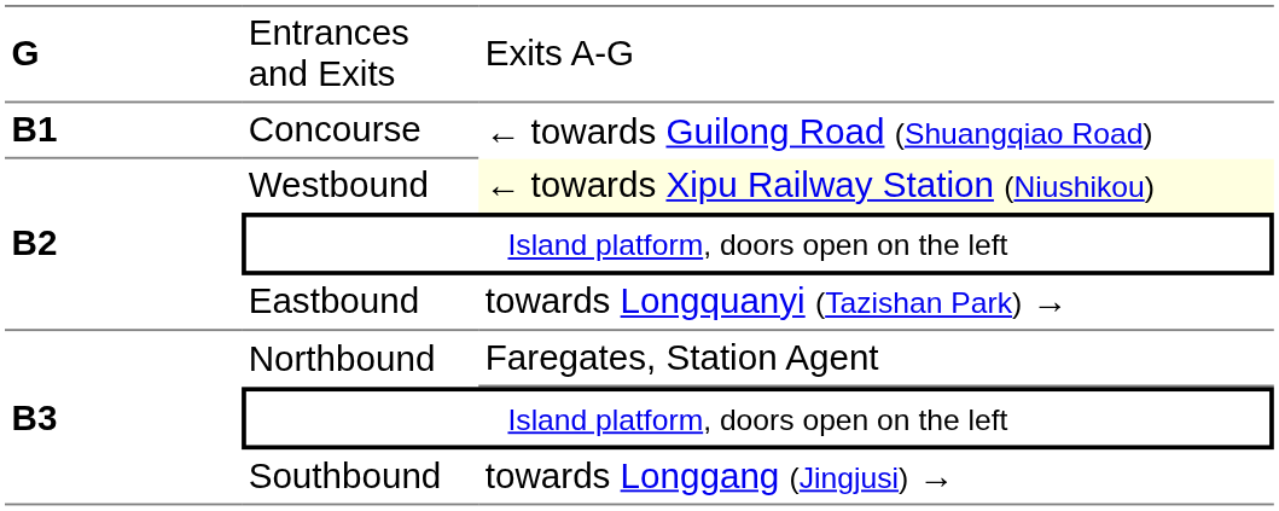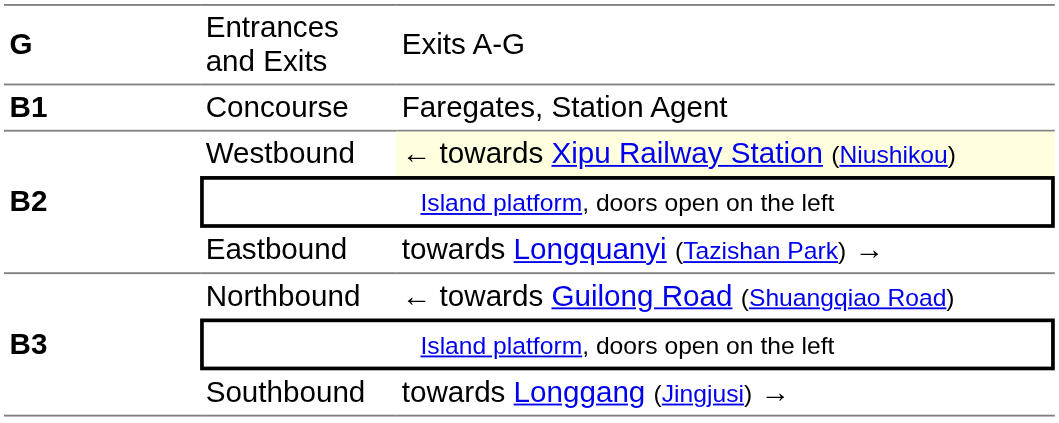Concourse | column 3: ← towards Guilong Road (Shuangqiao Road) -> Faregates, Station Agent
Northbound | column 3: Faregates, Station Agent -> ← towards Guilong Road (Shuangqiao Road)
